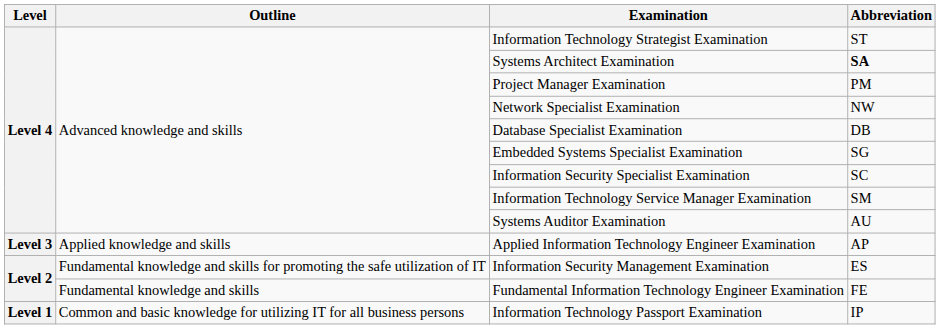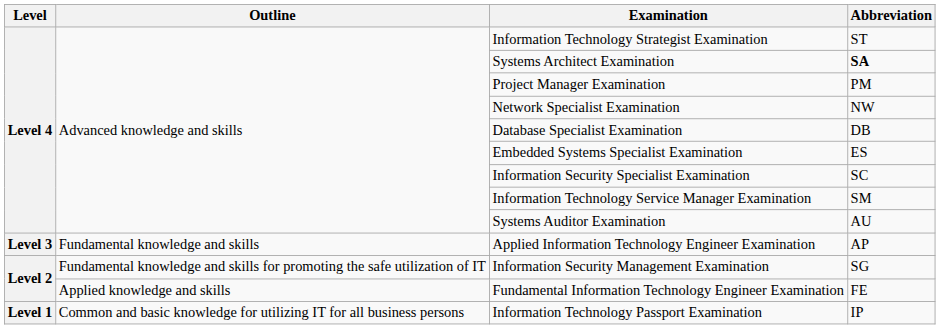Embedded Systems Specialist Examination | Abbreviation: SG -> ES
Applied Information Technology Engineer Examination | Outline: Applied knowledge and skills -> Fundamental knowledge and skills
Information Security Management Examination | Abbreviation: ES -> SG
Fundamental Information Technology Engineer Examination | Outline: Fundamental knowledge and skills -> Applied knowledge and skills
